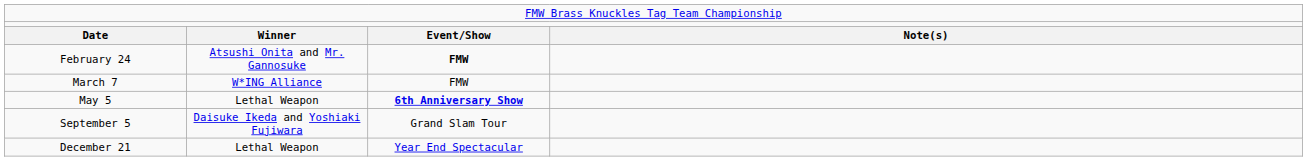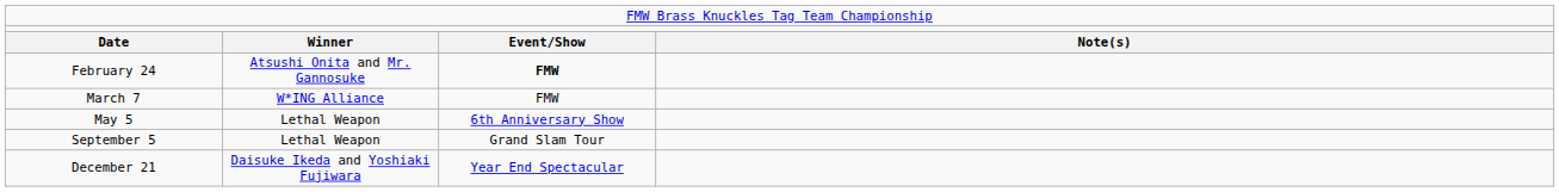May 5 | column 3: bold -> normal
September 5 | column 2: Daisuke Ikeda and Yoshiaki Fujiwara -> Lethal Weapon
December 21 | column 2: Lethal Weapon -> Daisuke Ikeda and Yoshiaki Fujiwara
